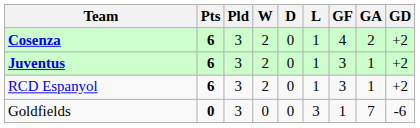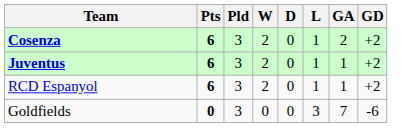- column: GF | 4 | 3 | 3 | 1
